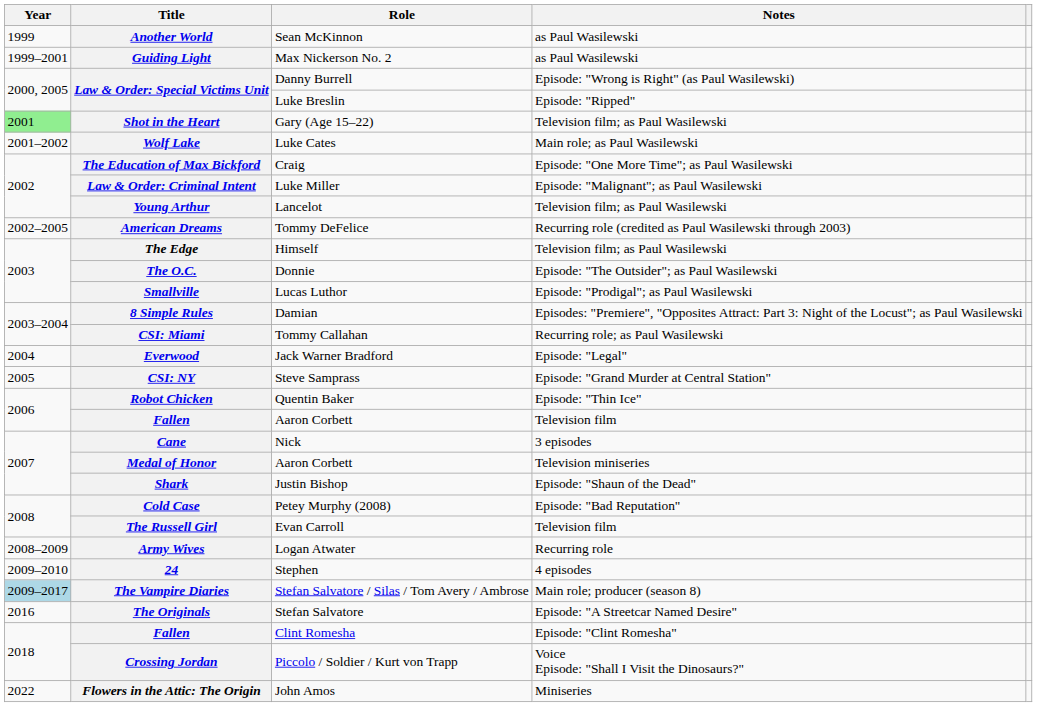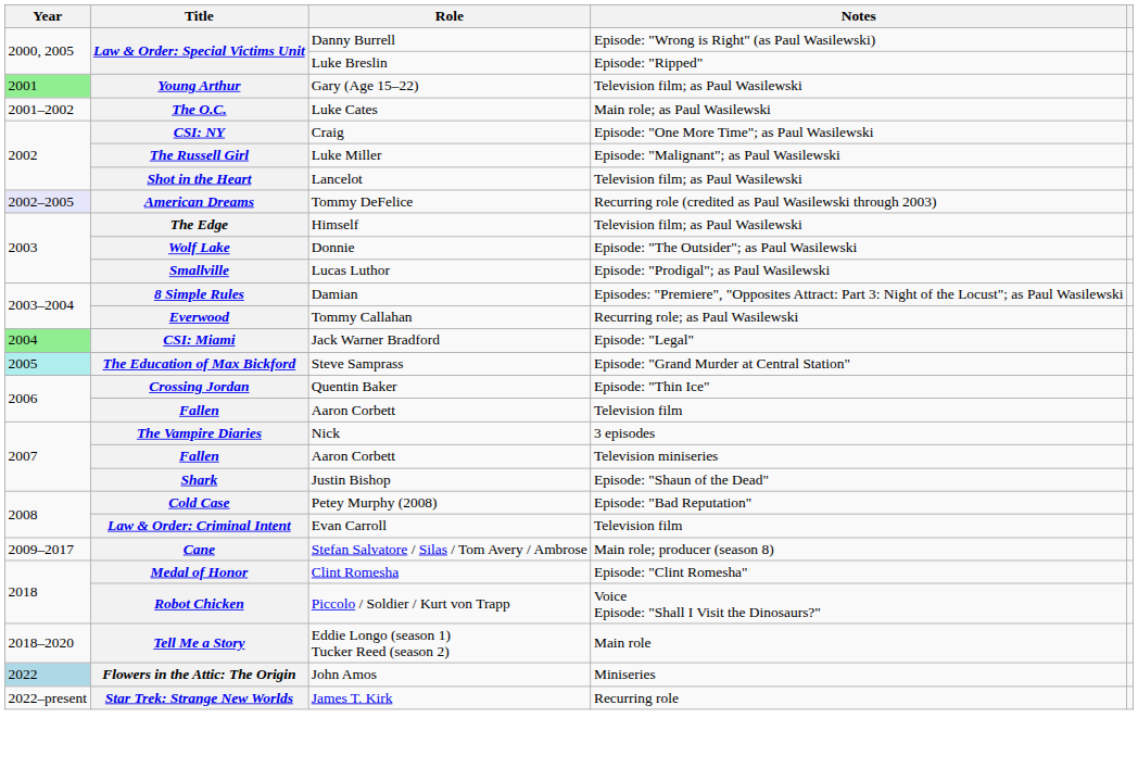- row: 1999 | Another World | Sean McKinnon | as Paul Wasilewski
- row: 1999–2001 | Guiding Light | Max Nickerson No. 2 | as Paul Wasilewski
Gary (Age 15–22) | Title: Shot in the Heart -> Young Arthur
Luke Cates | Title: Wolf Lake -> The O.C.
Craig | Title: The Education of Max Bickford -> CSI: NY
Luke Miller | Title: Law & Order: Criminal Intent -> The Russell Girl
Lancelot | Title: Young Arthur -> Shot in the Heart
Tommy DeFelice | Year: no background -> lavender background
Donnie | Title: The O.C. -> Wolf Lake
Tommy Callahan | Title: CSI: Miami -> Everwood
Jack Warner Bradford | Year: no background -> lightgreen background
Jack Warner Bradford | Title: Everwood -> CSI: Miami
Steve Samprass | Year: no background -> paleturquoise background
Steve Samprass | Title: CSI: NY -> The Education of Max Bickford
Quentin Baker | Title: Robot Chicken -> Crossing Jordan
Nick | Title: Cane -> The Vampire Diaries
Aaron Corbett / Television miniseries | Title: Medal of Honor -> Fallen
Evan Carroll | Title: The Russell Girl -> Law & Order: Criminal Intent
- row: 2008–2009 | Army Wives | Logan Atwater | Recurring role
- row: 2009–2010 | 24 | Stephen | 4 episodes
Stefan Salvatore / Silas / Tom Avery / Ambrose | Year: lightblue background -> no background
Stefan Salvatore / Silas / Tom Avery / Ambrose | Title: The Vampire Diaries -> Cane
- row: 2016 | The Originals | Stefan Salvatore | Episode: "A Streetcar Named Desire"
Clint Romesha | Title: Fallen -> Medal of Honor
Piccolo / Soldier / Kurt von Trapp | Title: Crossing Jordan -> Robot Chicken
+ row: 2018–2020 | Tell Me a Story | Eddie Longo (season 1) Tucker Reed (season 2) | Main role
John Amos | Year: no background -> lightblue background
+ row: 2022–present | Star Trek: Strange New Worlds | James T. Kirk | Recurring role
